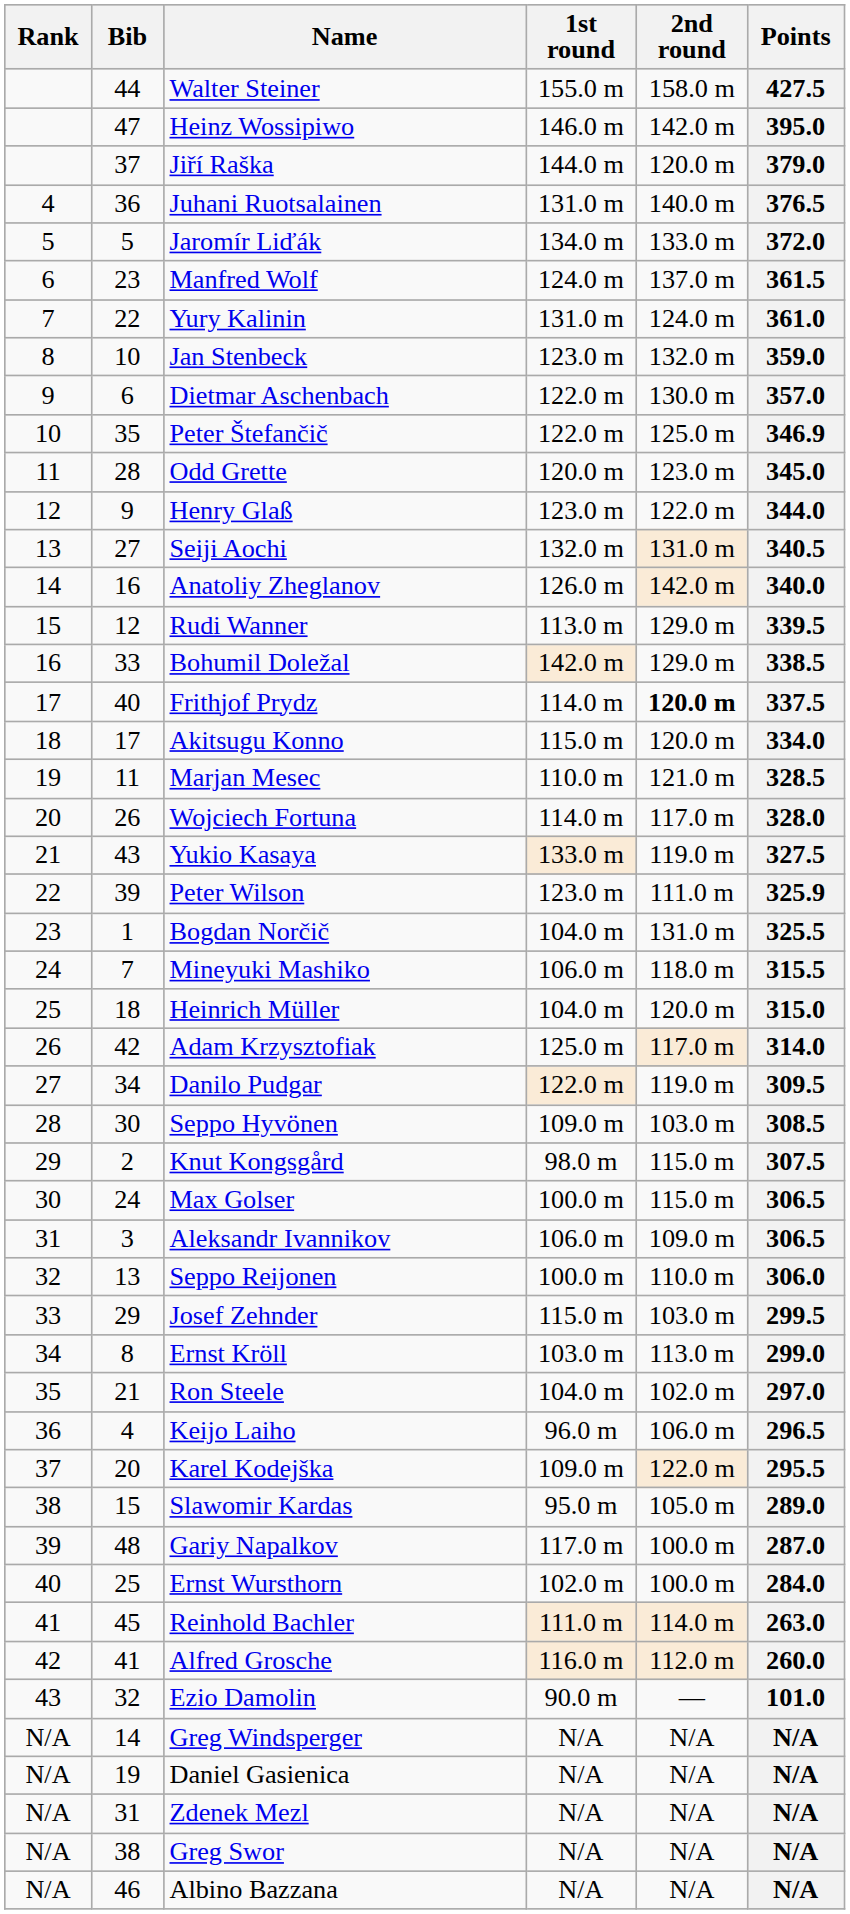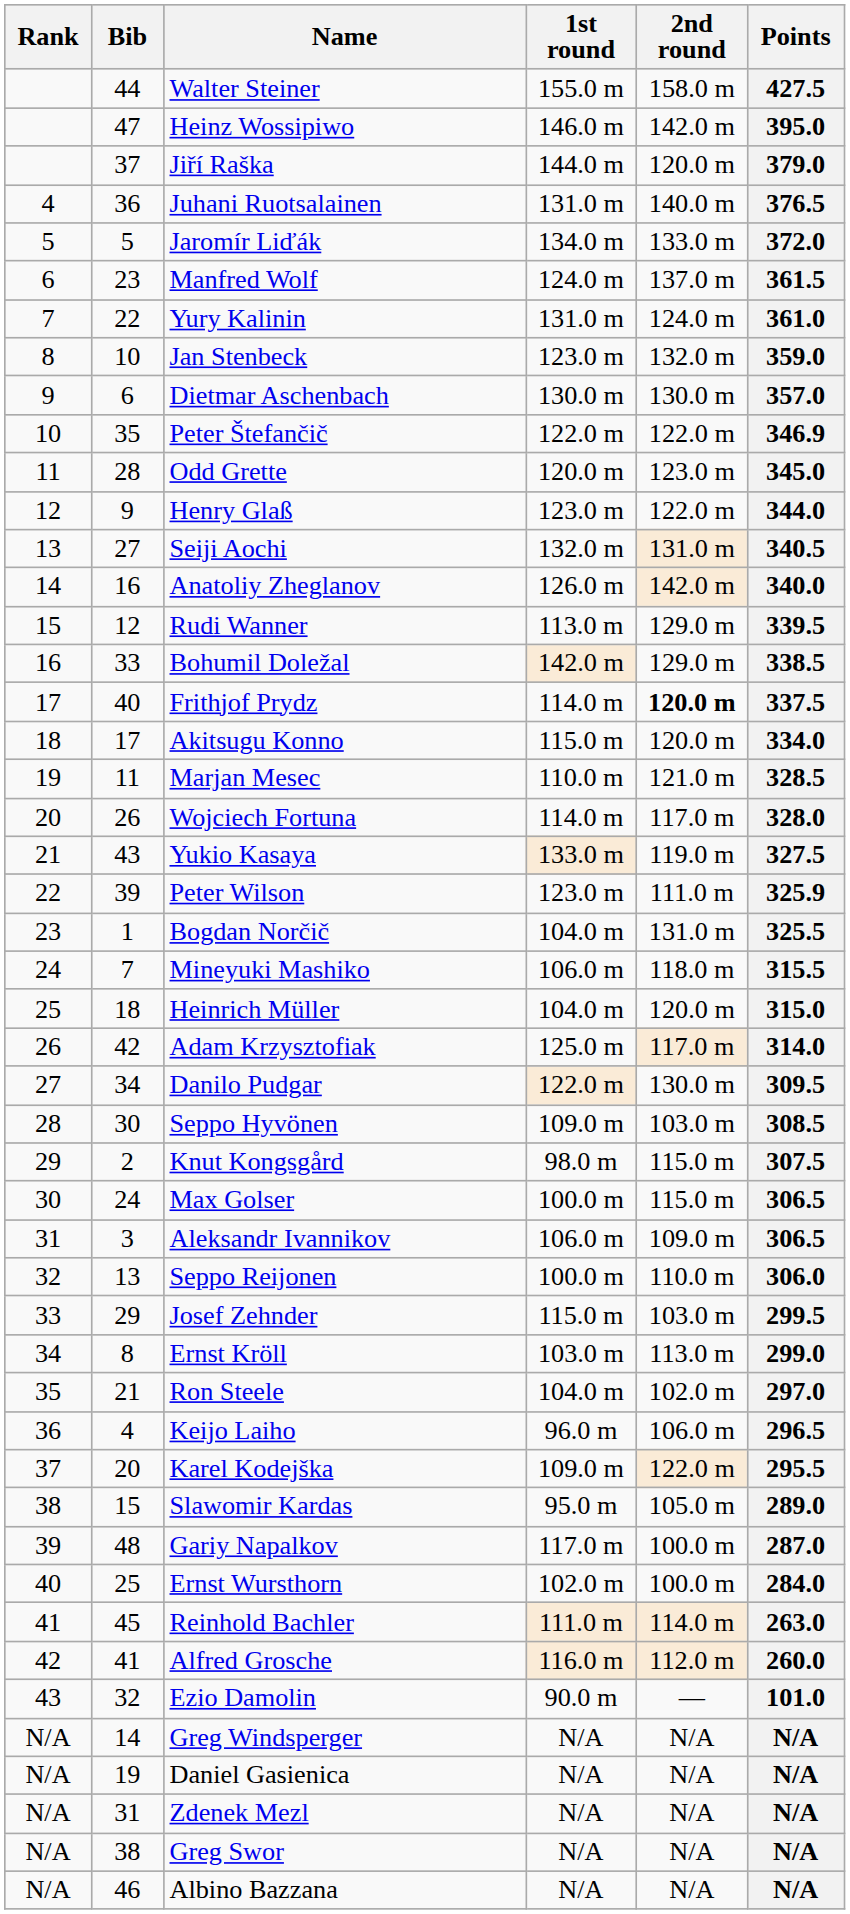Dietmar Aschenbach | 1st round: 122.0 m -> 130.0 m
Peter Štefančič | 2nd round: 125.0 m -> 122.0 m
Danilo Pudgar | 2nd round: 119.0 m -> 130.0 m
